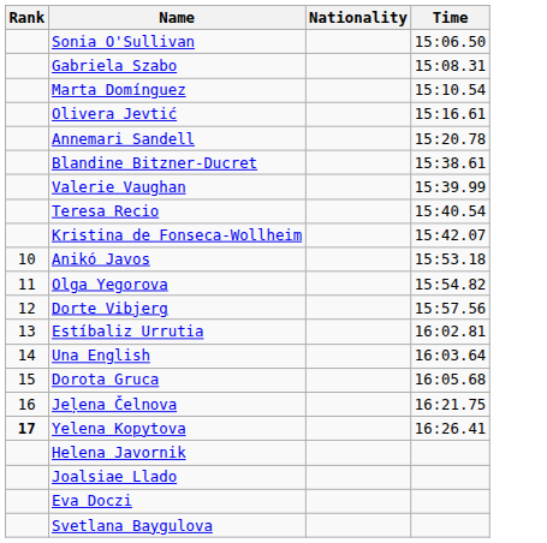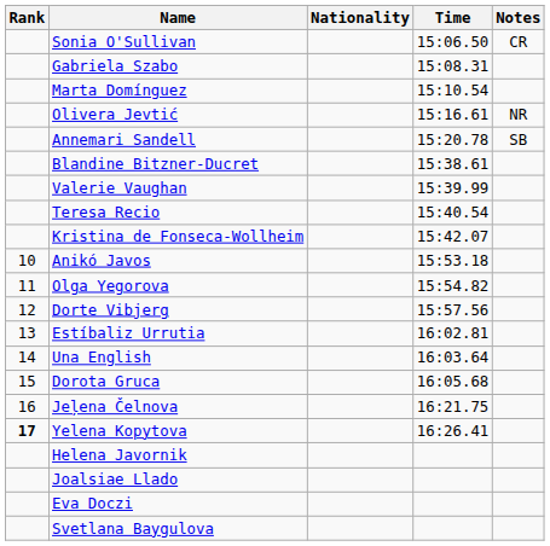+ column: Notes | CR | NR | SB
